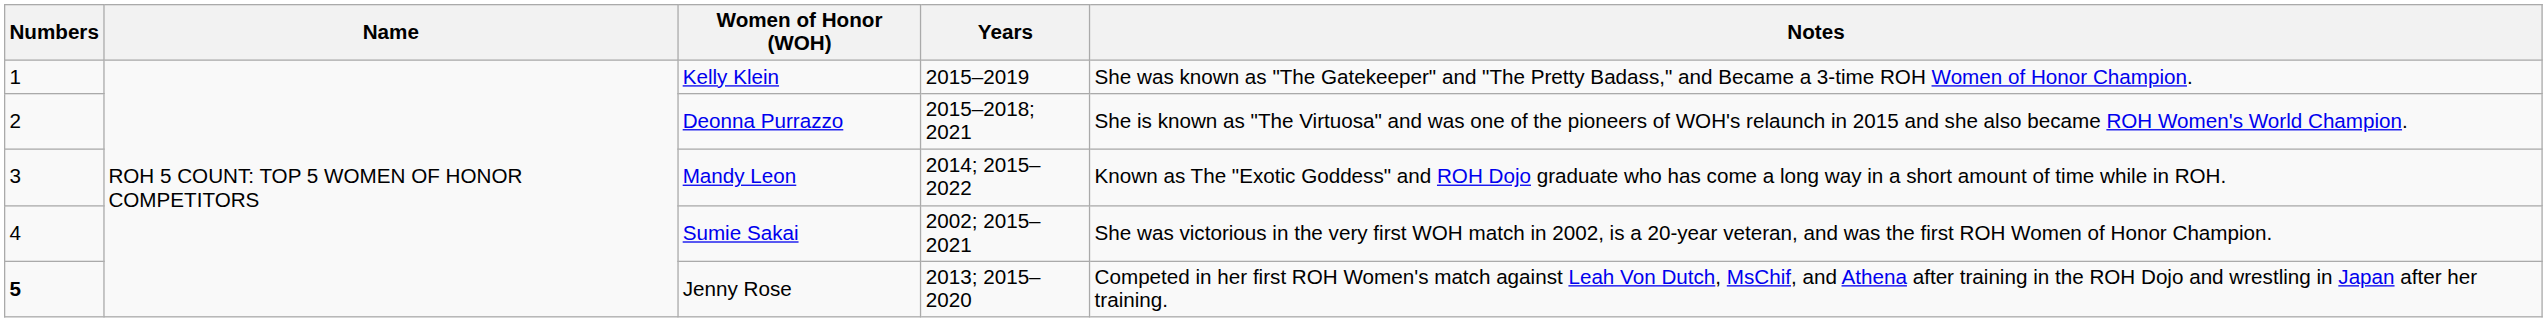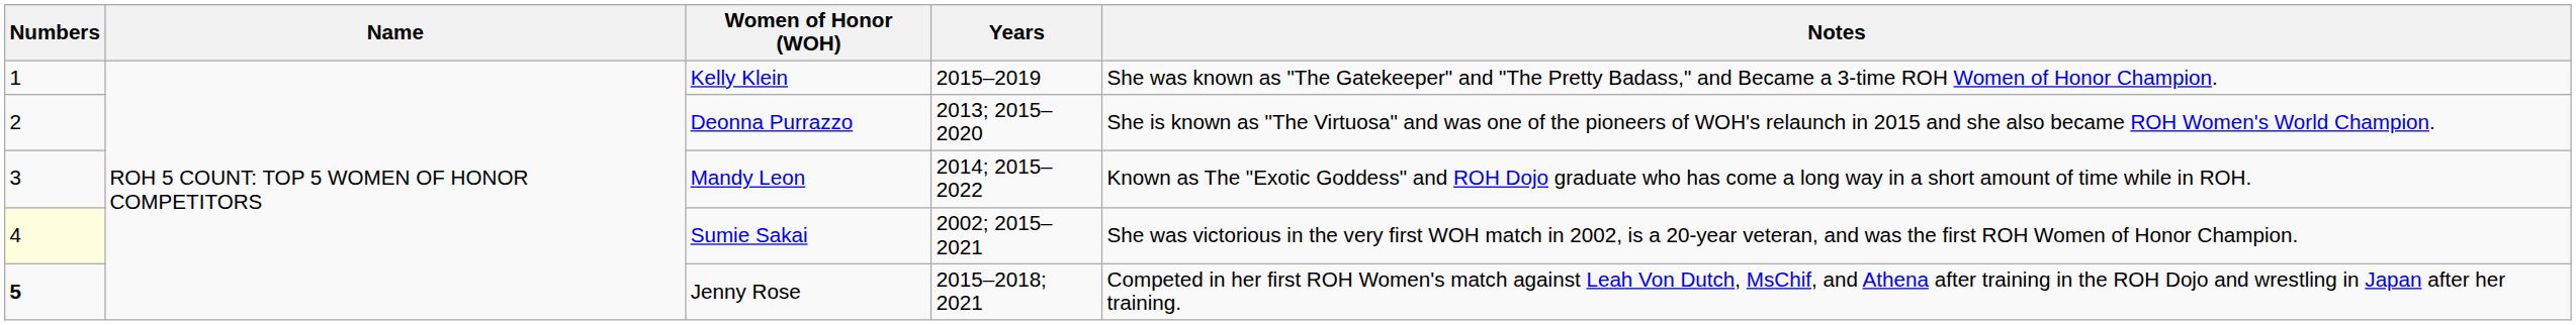Deonna Purrazzo | Years: 2015–2018; 2021 -> 2013; 2015–2020
Sumie Sakai | Numbers: no background -> lightyellow background
Jenny Rose | Years: 2013; 2015–2020 -> 2015–2018; 2021
